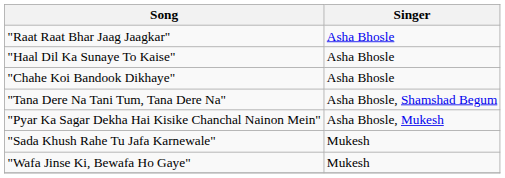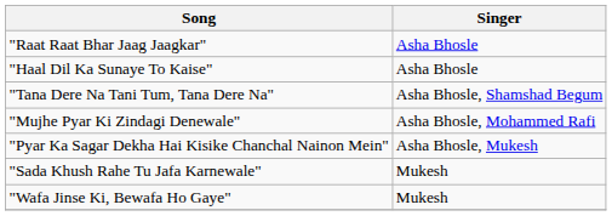- row: "Chahe Koi Bandook Dikhaye" | Asha Bhosle
+ row: "Mujhe Pyar Ki Zindagi Denewale" | Asha Bhosle, Mohammed Rafi
